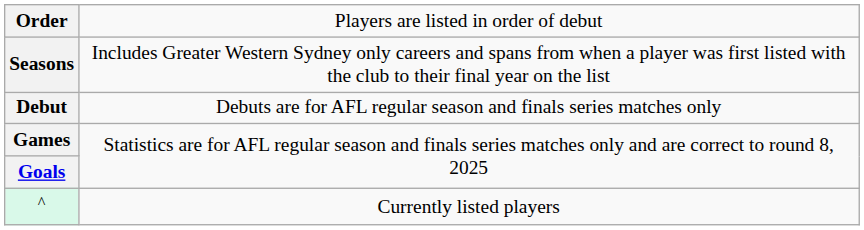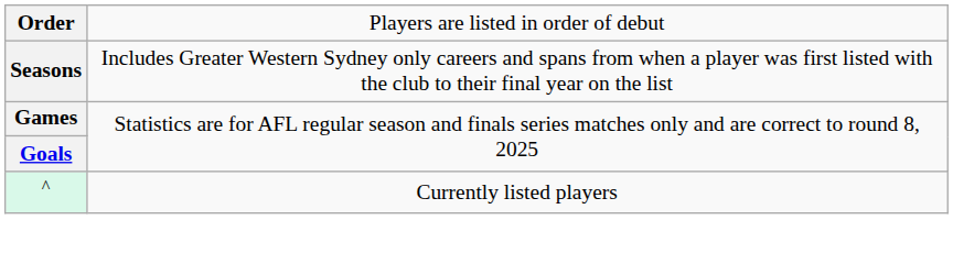- row: Debut | Debuts are for AFL regular season and finals series matches only
